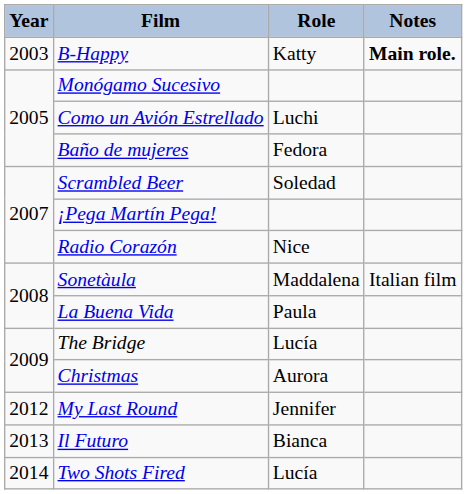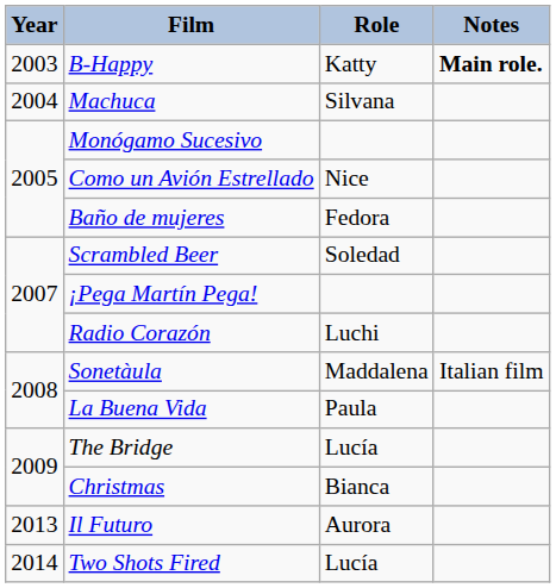+ row: 2004 | Machuca | Silvana
Como un Avión Estrellado | Role: Luchi -> Nice
Radio Corazón | Role: Nice -> Luchi
Christmas | Role: Aurora -> Bianca
- row: 2012 | My Last Round | Jennifer
Il Futuro | Role: Bianca -> Aurora
